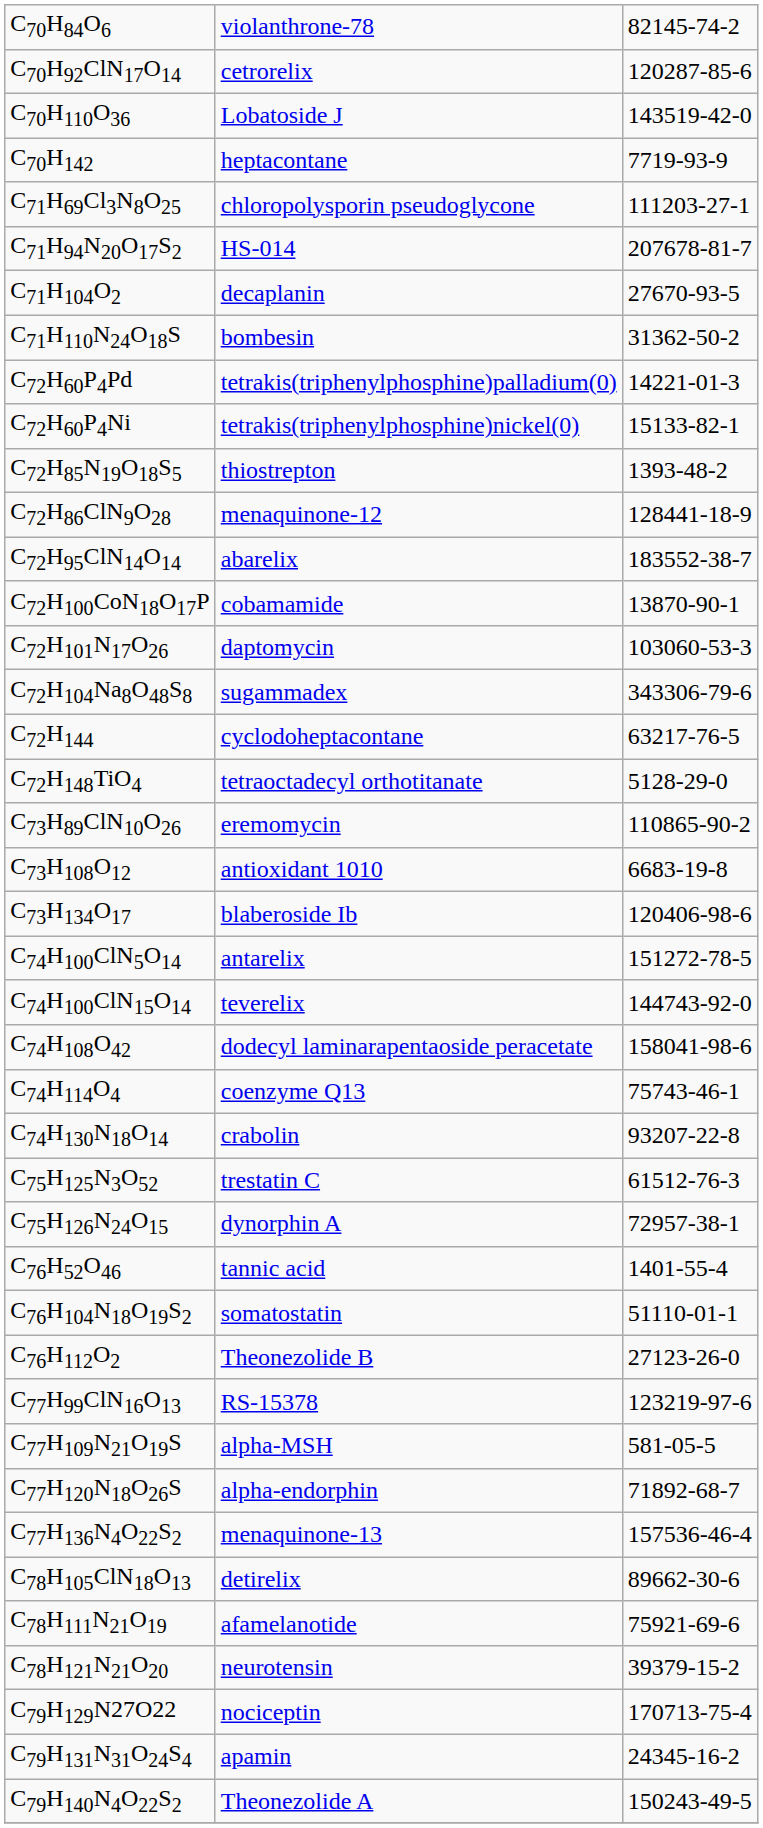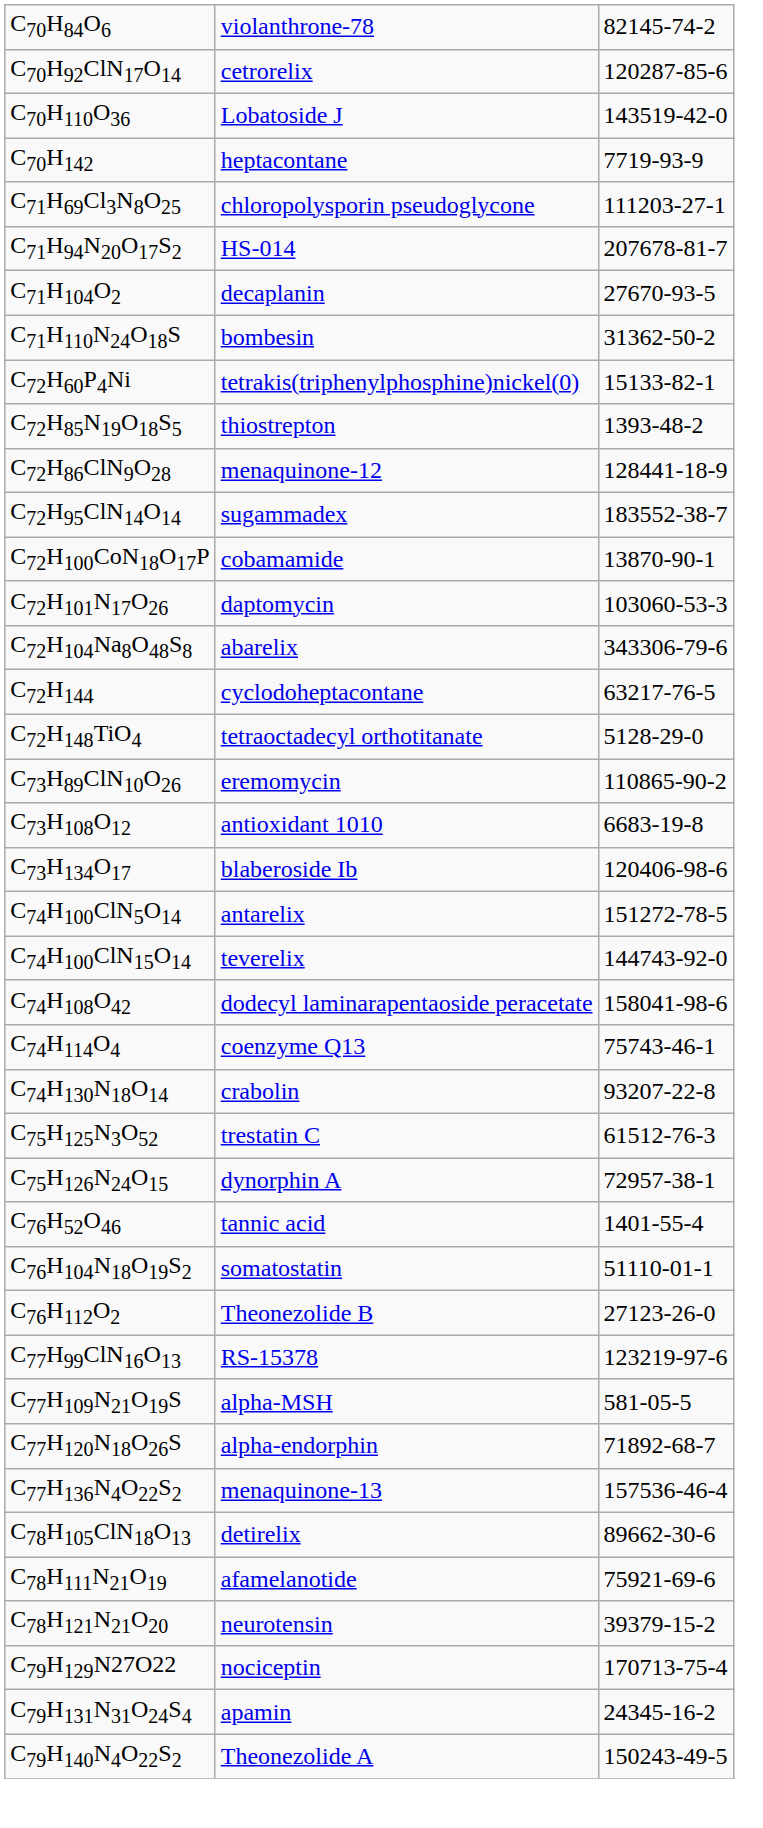- row: C72H60P4Pd | tetrakis(triphenylphosphine)palladium(0) | 14221-01-3
C72H95ClN14O14 | column 2: abarelix -> sugammadex
C72H104Na8O48S8 | column 2: sugammadex -> abarelix
